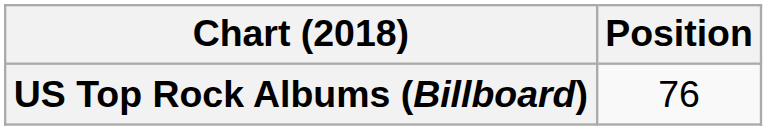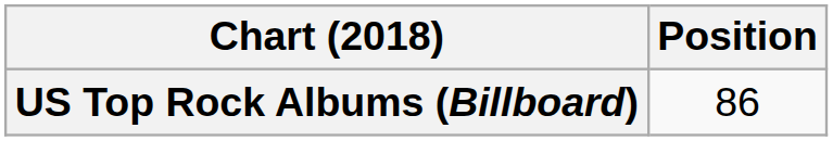US Top Rock Albums (Billboard) | Position: 76 -> 86
